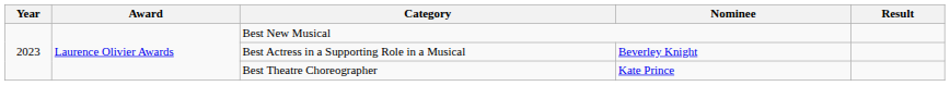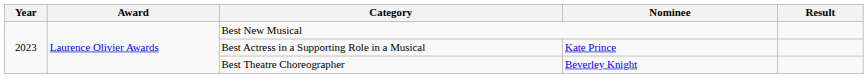Best Actress in a Supporting Role in a Musical | Nominee: Beverley Knight -> Kate Prince
Best Theatre Choreographer | Nominee: Kate Prince -> Beverley Knight
